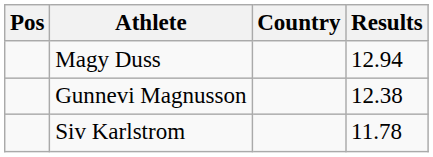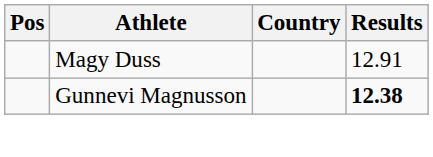Magy Duss | Results: 12.94 -> 12.91
Gunnevi Magnusson | Results: normal -> bold
- row: Siv Karlstrom | 11.78
